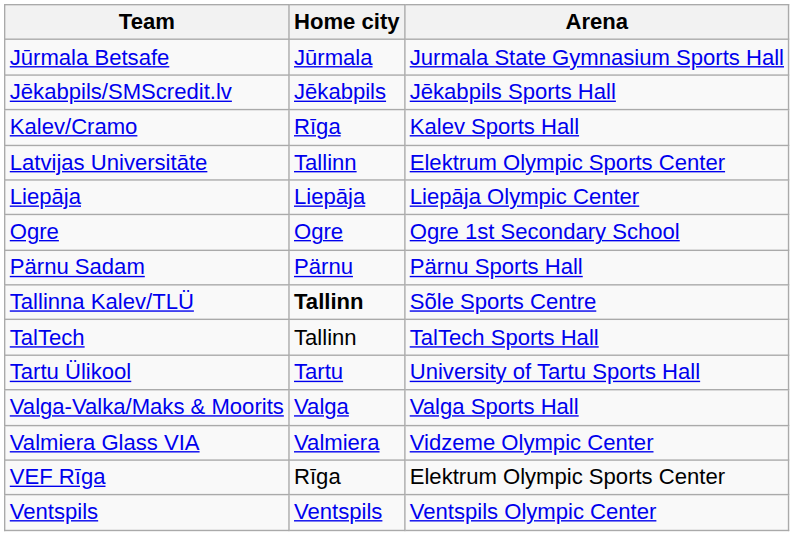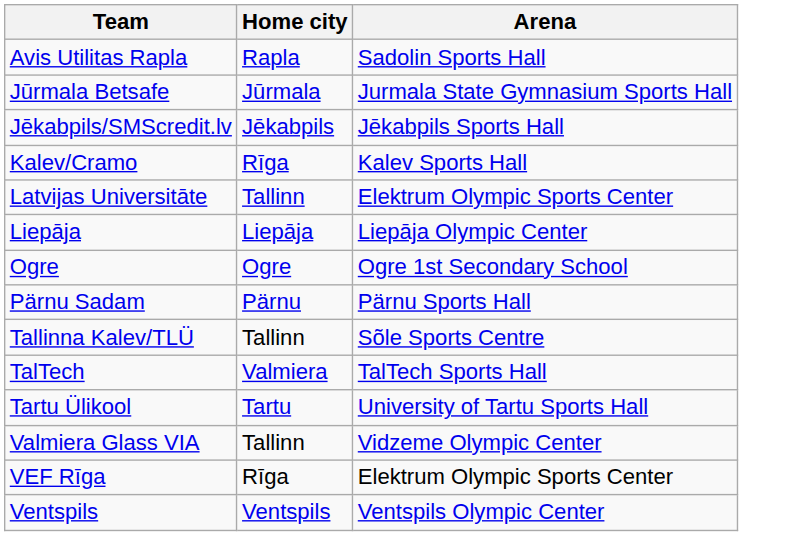+ row: Avis Utilitas Rapla | Rapla | Sadolin Sports Hall
Tallinna Kalev/TLÜ | Home city: bold -> normal
TalTech | Home city: Tallinn -> Valmiera
- row: Valga-Valka/Maks & Moorits | Valga | Valga Sports Hall
Valmiera Glass VIA | Home city: Valmiera -> Tallinn
